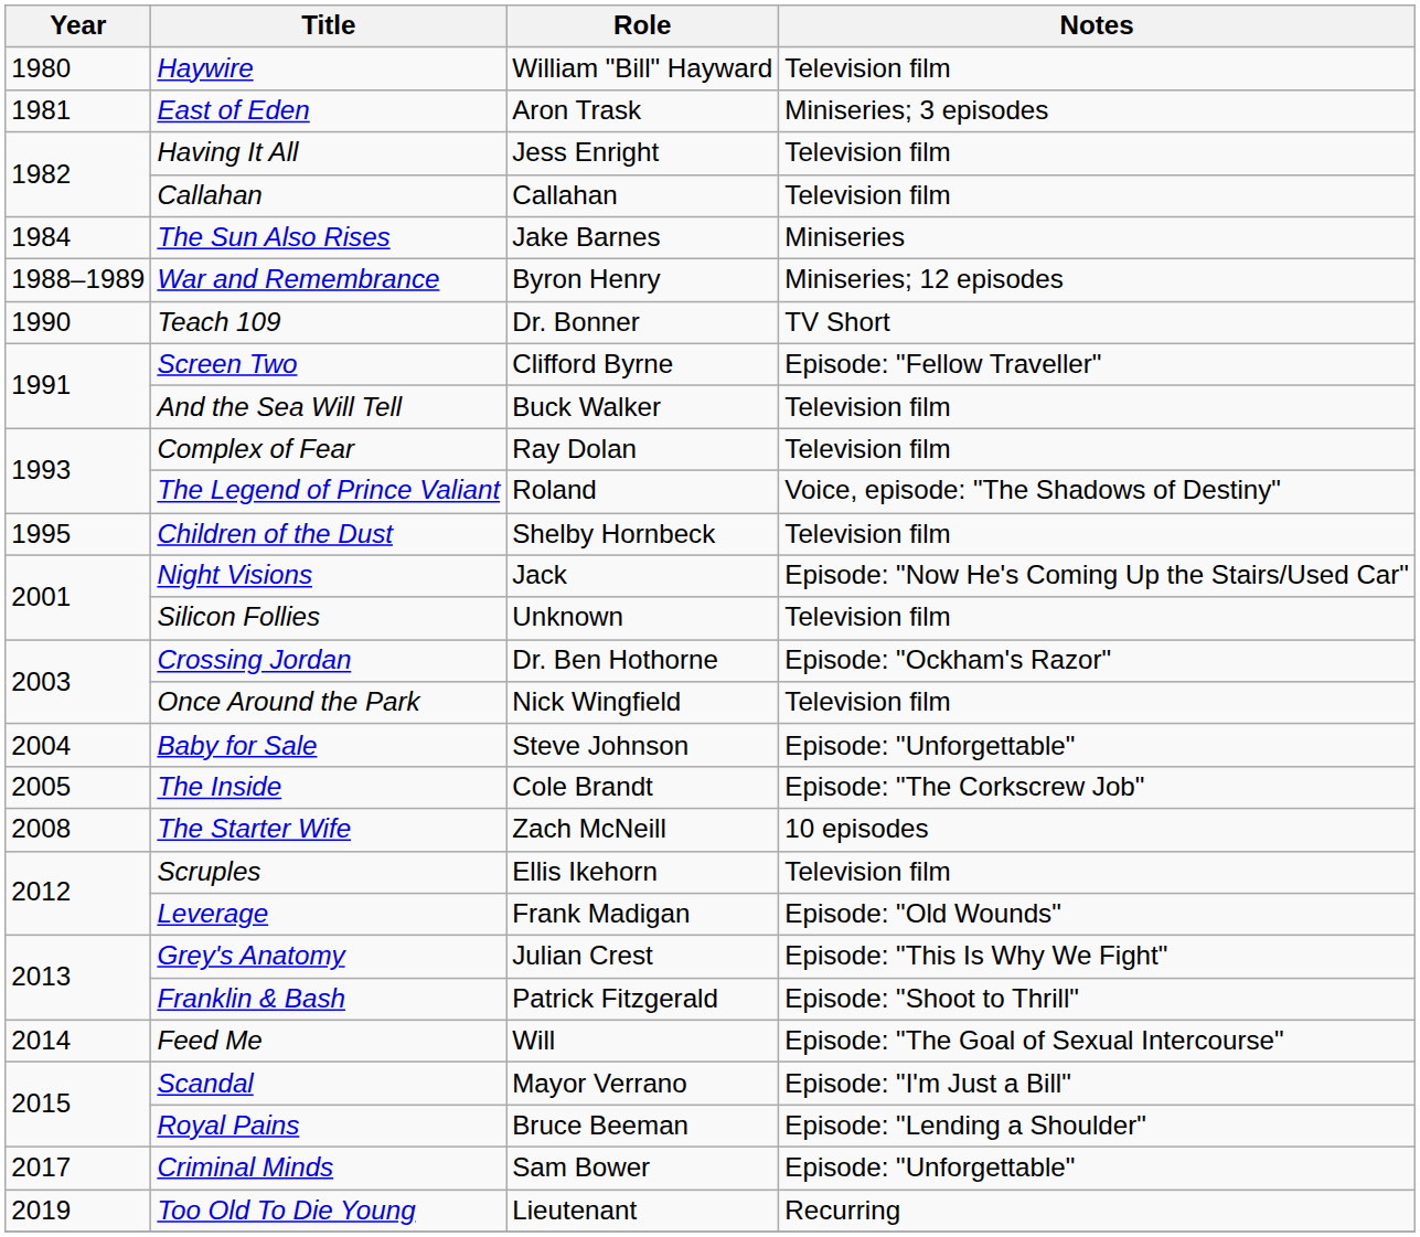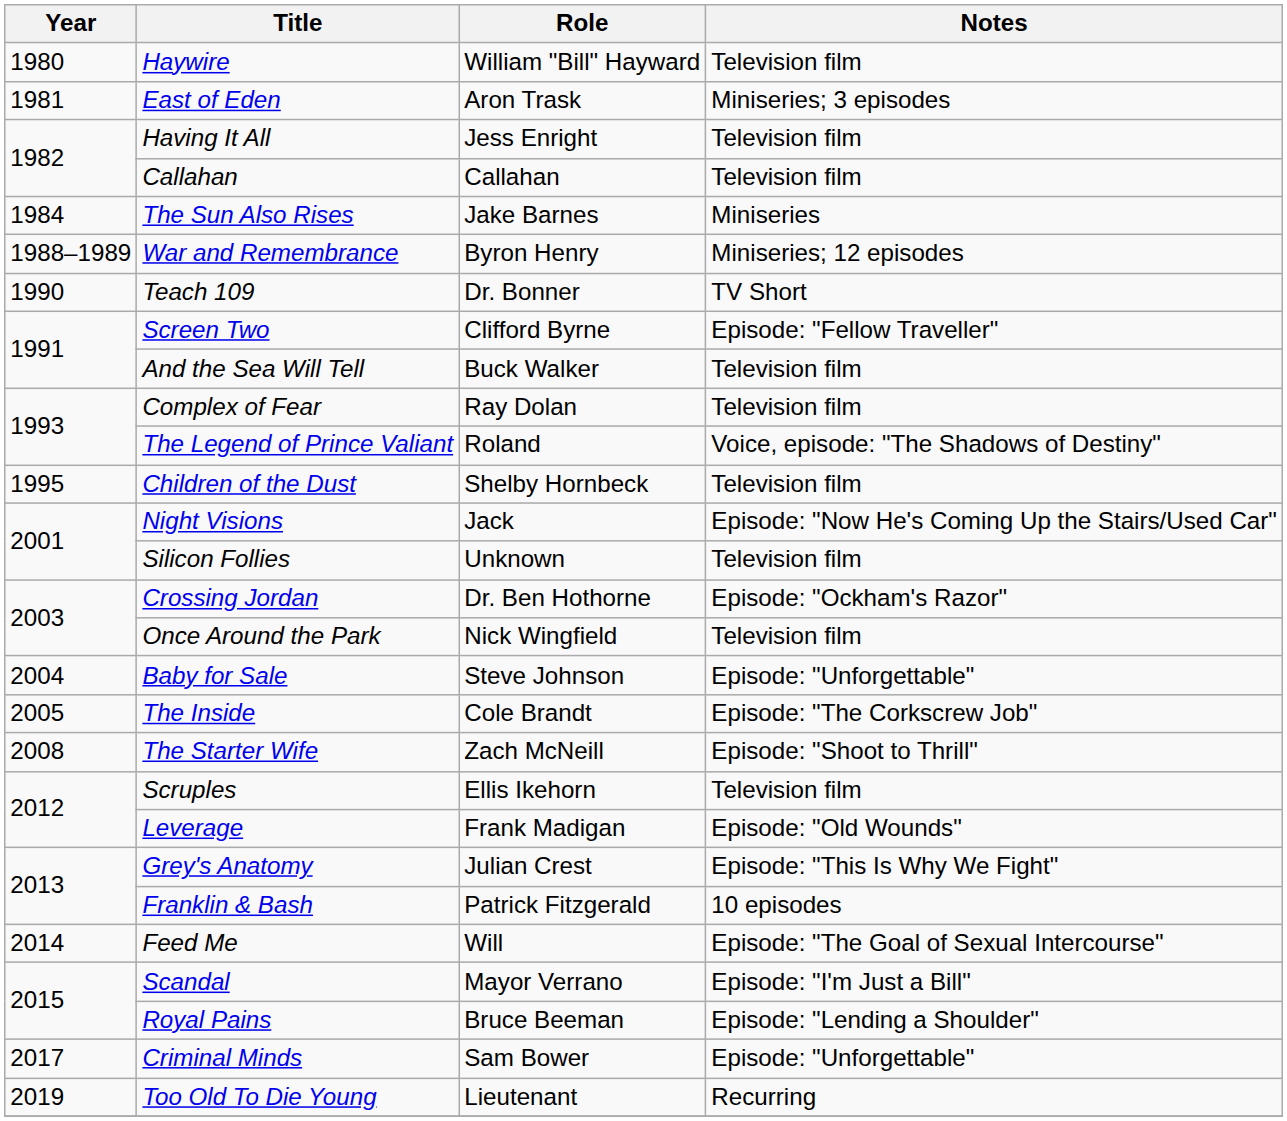The Starter Wife | Notes: 10 episodes -> Episode: "Shoot to Thrill"
Franklin & Bash | Notes: Episode: "Shoot to Thrill" -> 10 episodes
